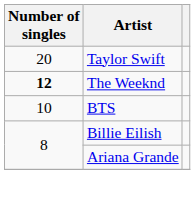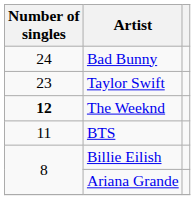+ row: 24 | Bad Bunny
Taylor Swift | Number of singles: 20 -> 23
BTS | Number of singles: 10 -> 11
